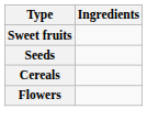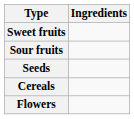+ row: Sour fruits
